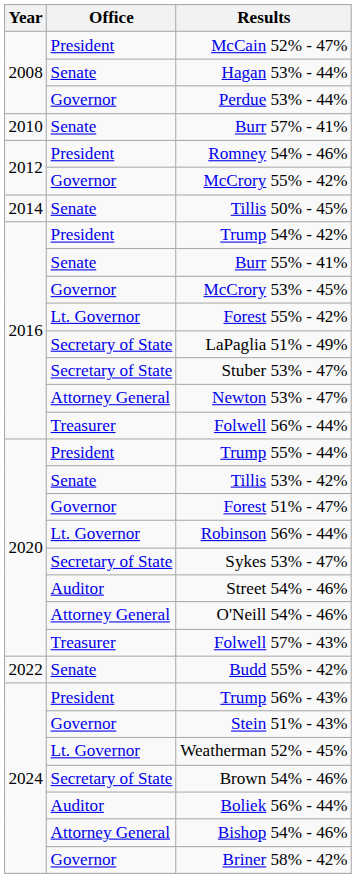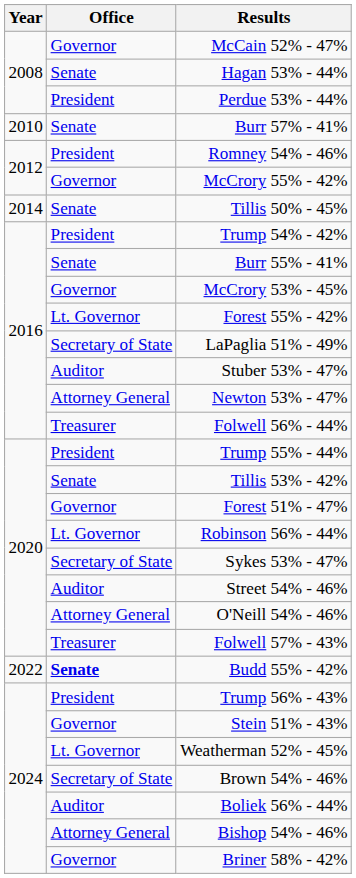McCain 52% - 47% | Office: President -> Governor
Perdue 53% - 44% | Office: Governor -> President
Stuber 53% - 47% | Office: Secretary of State -> Auditor
Budd 55% - 42% | Office: normal -> bold
